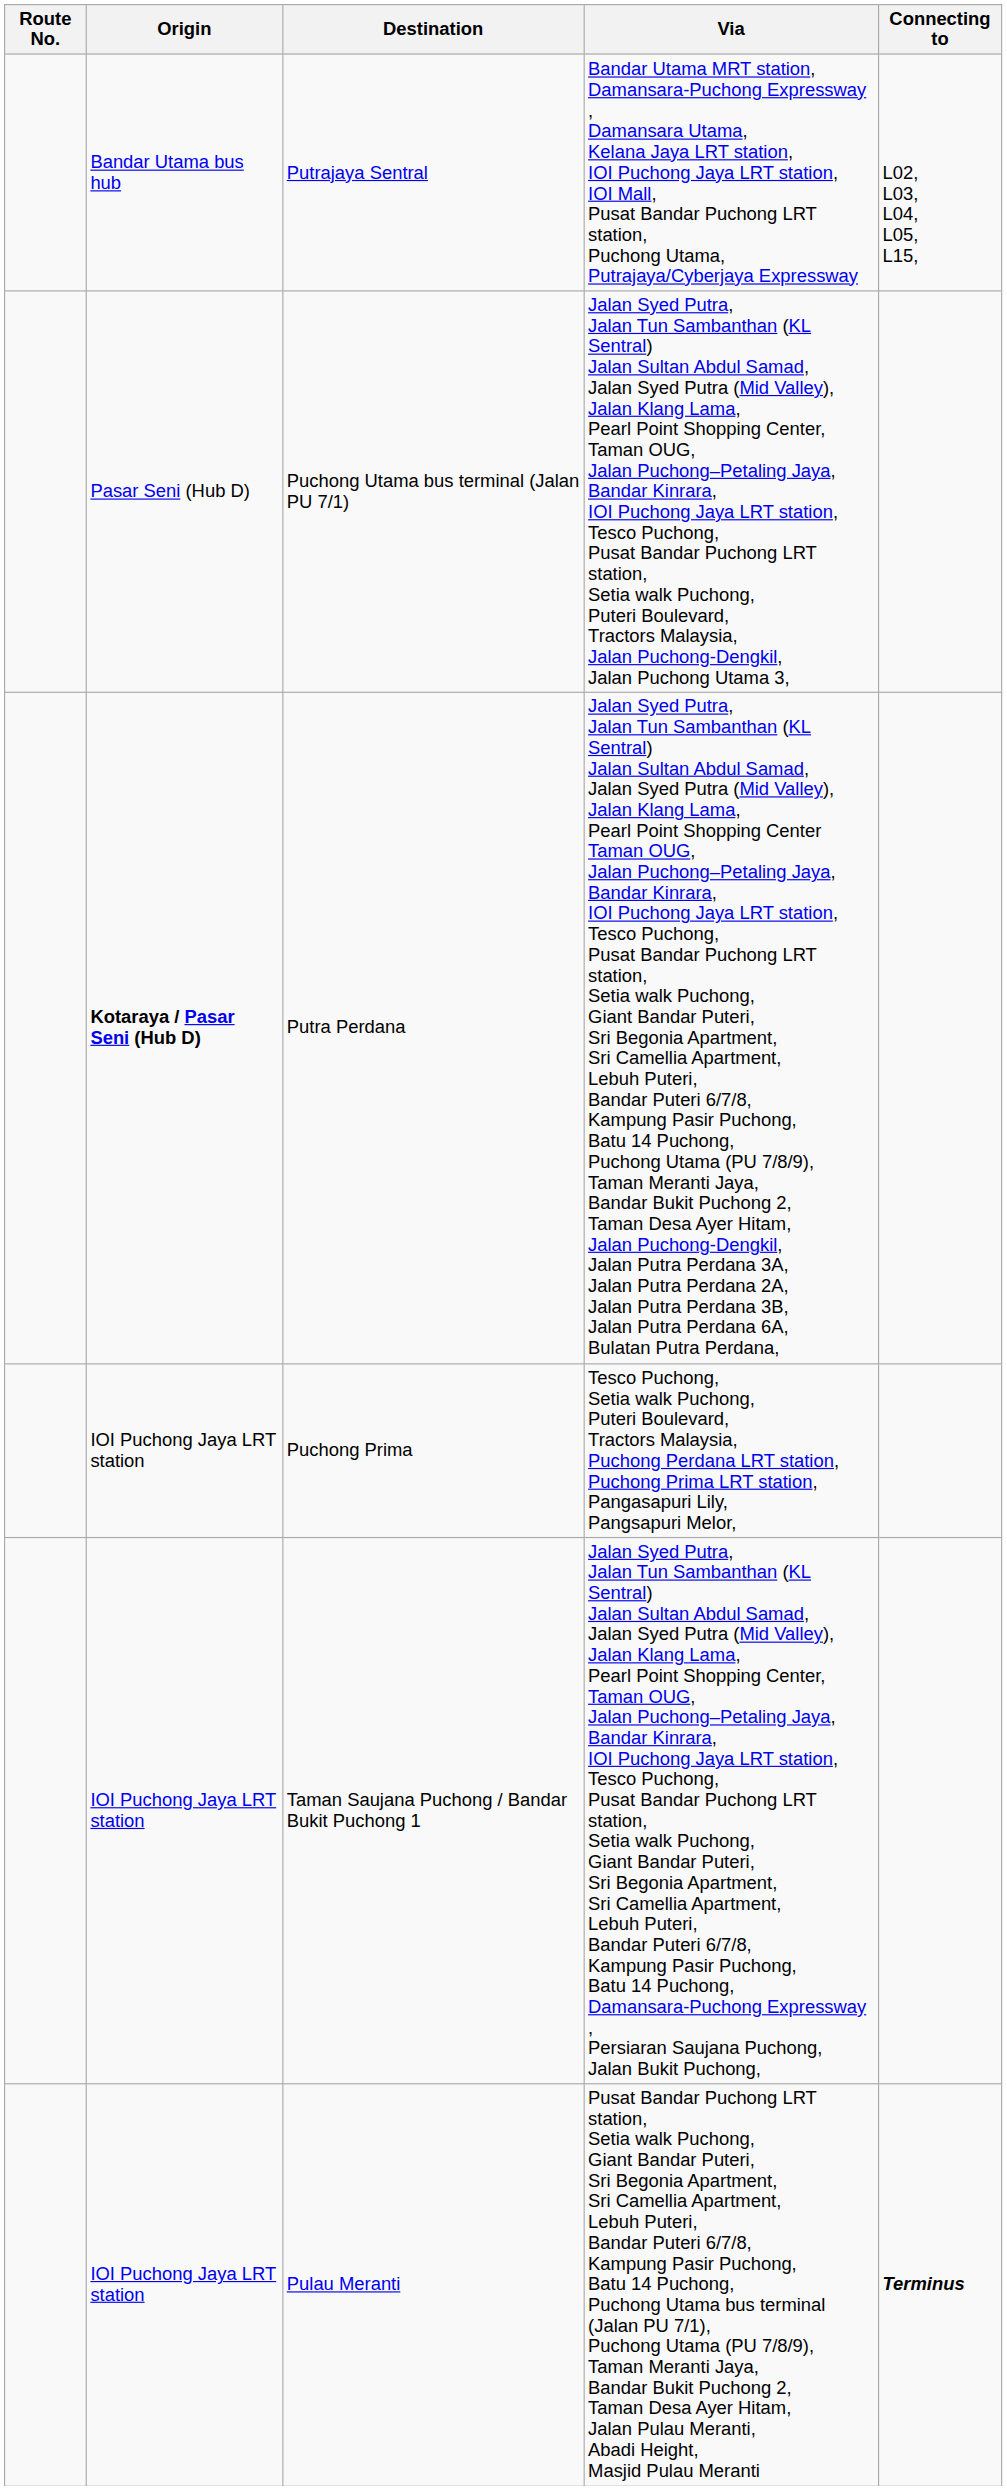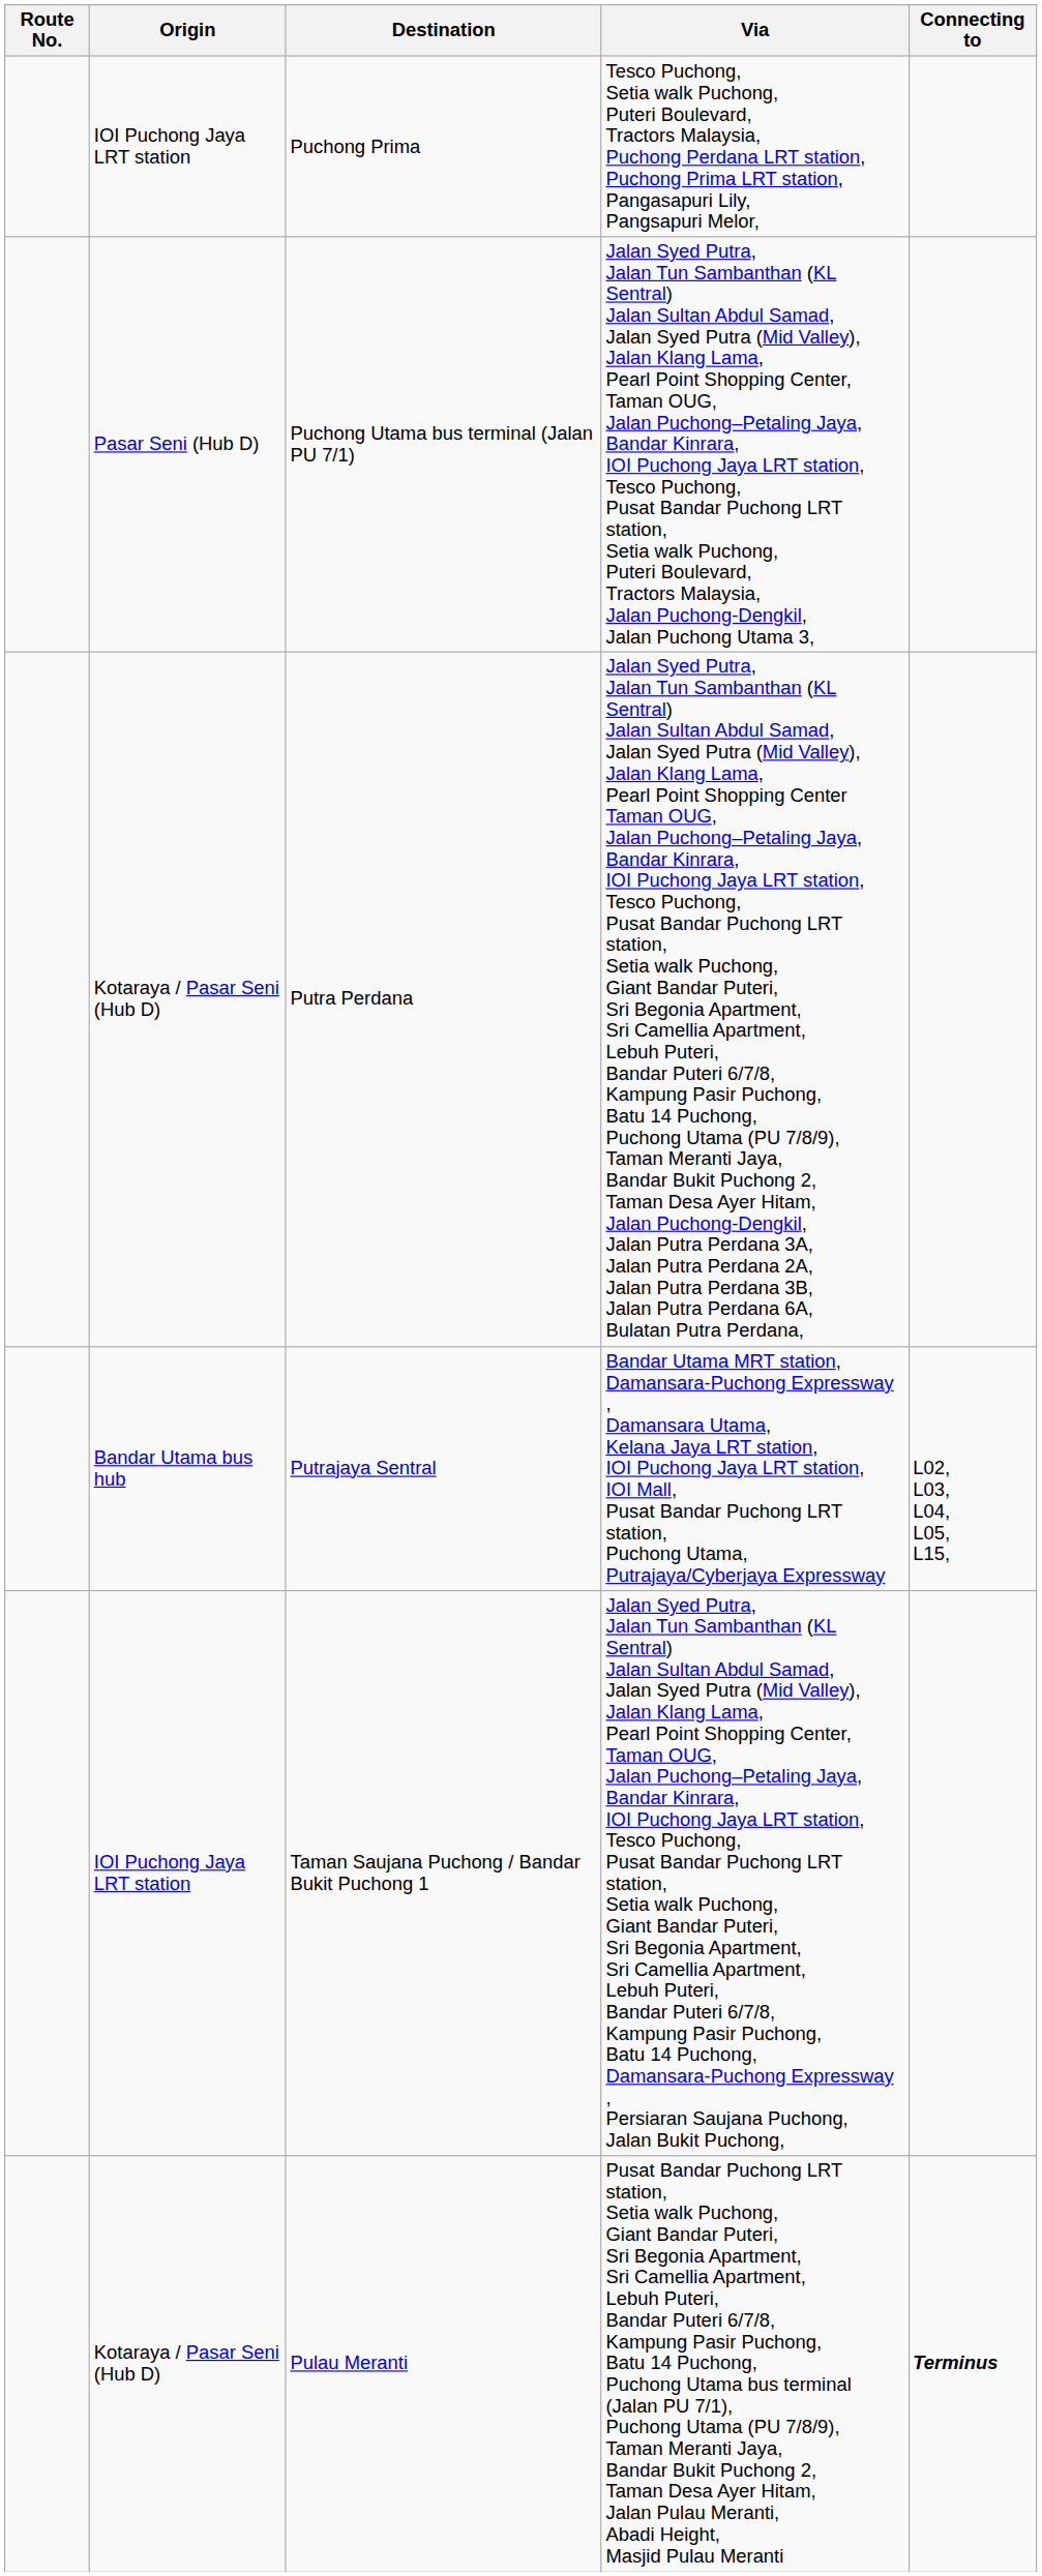rows swapped: Putrajaya Sentral <-> Puchong Prima
Putra Perdana | Origin: bold -> normal
Pulau Meranti | Origin: IOI Puchong Jaya LRT station -> Kotaraya / Pasar Seni (Hub D)
